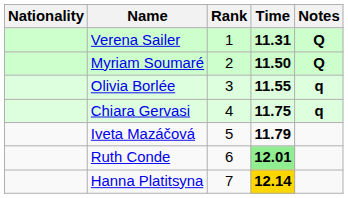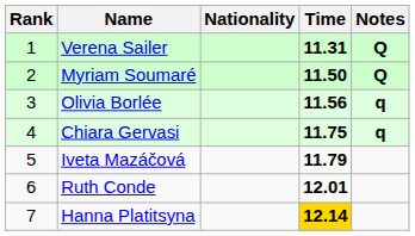columns swapped: Rank <-> Nationality
Olivia Borlée | Time: 11.55 -> 11.56
Ruth Conde | Time: lightgreen background -> no background
